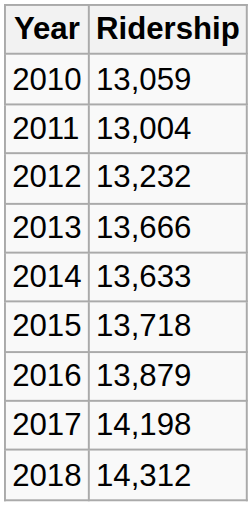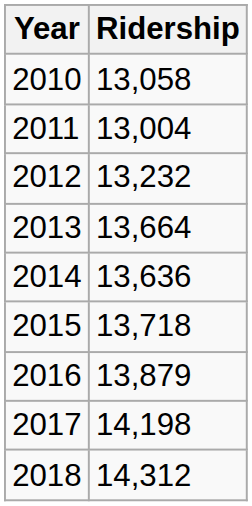2010 | Ridership: 13,059 -> 13,058
2013 | Ridership: 13,666 -> 13,664
2014 | Ridership: 13,633 -> 13,636
